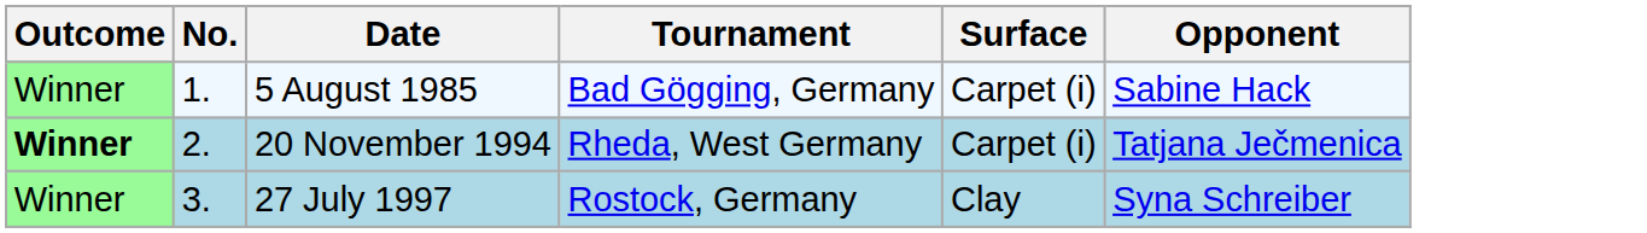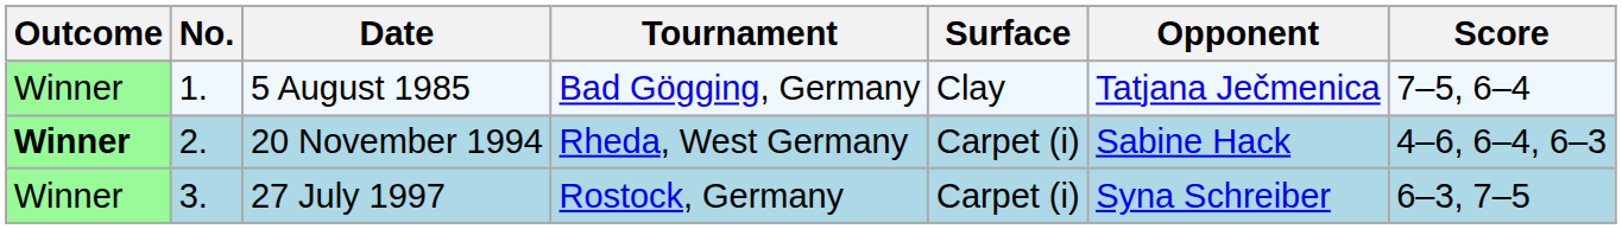+ column: Score | 7–5, 6–4 | 4–6, 6–4, 6–3 | 6–3, 7–5
5 August 1985 | Surface: Carpet (i) -> Clay
5 August 1985 | Opponent: Sabine Hack -> Tatjana Ječmenica
20 November 1994 | Opponent: Tatjana Ječmenica -> Sabine Hack
27 July 1997 | Surface: Clay -> Carpet (i)
